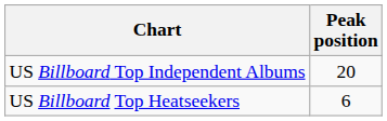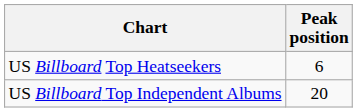rows swapped: US Billboard Top Heatseekers <-> US Billboard Top Independent Albums
